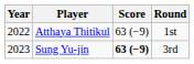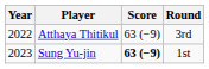Atthaya Thitikul | Round: 1st -> 3rd
Sung Yu-jin | Round: 3rd -> 1st
